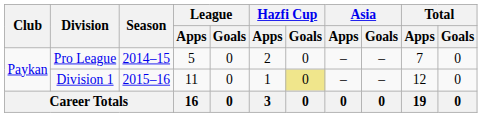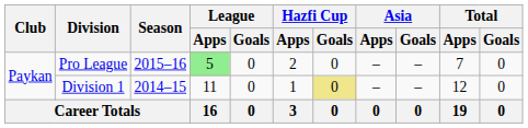Pro League | Season: 2014–15 -> 2015–16
Pro League | League / Apps: no background -> lightgreen background
Division 1 | Season: 2015–16 -> 2014–15
